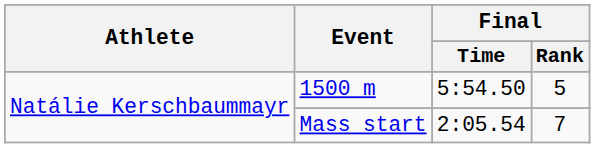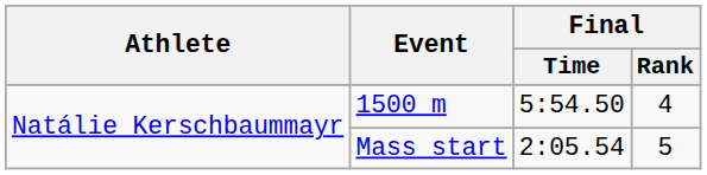1500 m | Final / Rank: 5 -> 4
Mass start | Final / Rank: 7 -> 5
